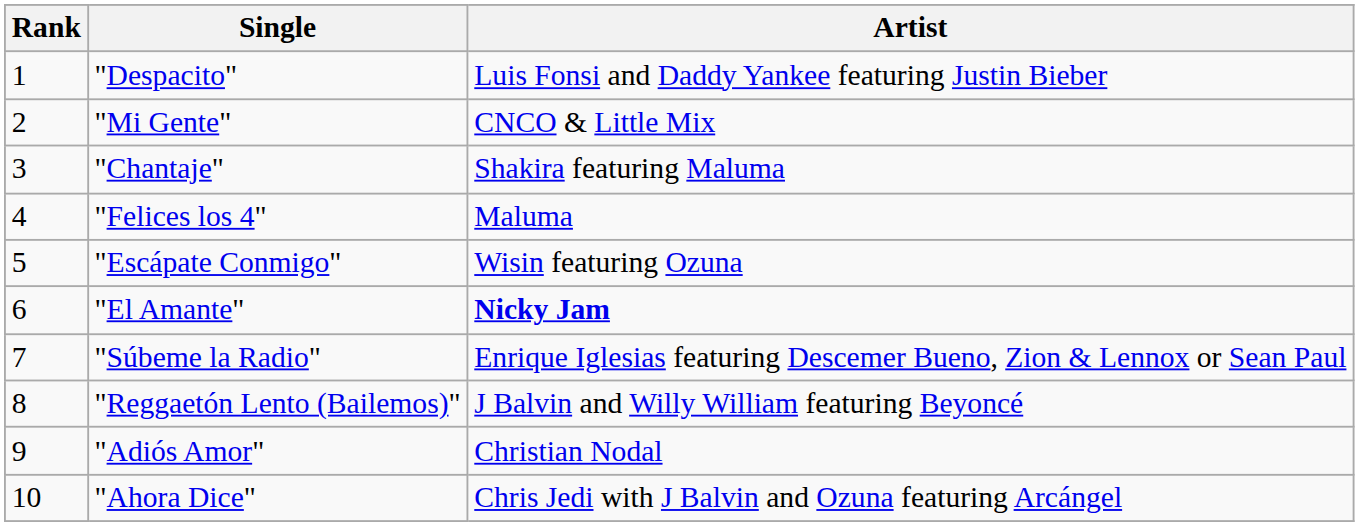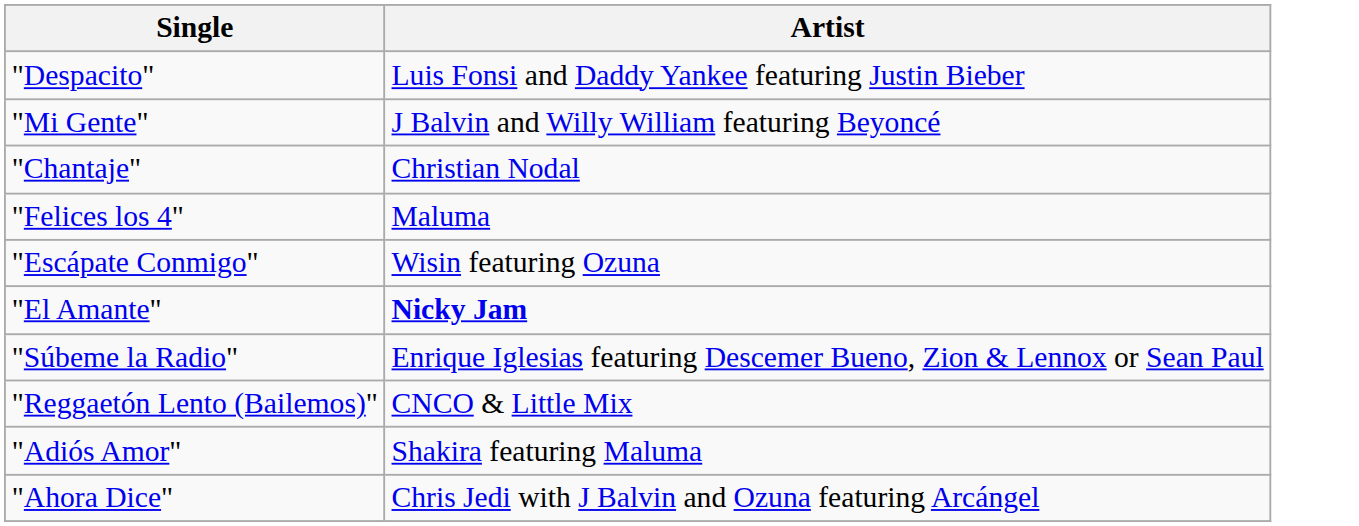- column: Rank | 1 | 2 | 3 | 4 | 5 | 6 | 7 | 8 | 9 | 10
"Mi Gente" | Artist: CNCO & Little Mix -> J Balvin and Willy William featuring Beyoncé
"Chantaje" | Artist: Shakira featuring Maluma -> Christian Nodal
"Reggaetón Lento (Bailemos)" | Artist: J Balvin and Willy William featuring Beyoncé -> CNCO & Little Mix
"Adiós Amor" | Artist: Christian Nodal -> Shakira featuring Maluma
